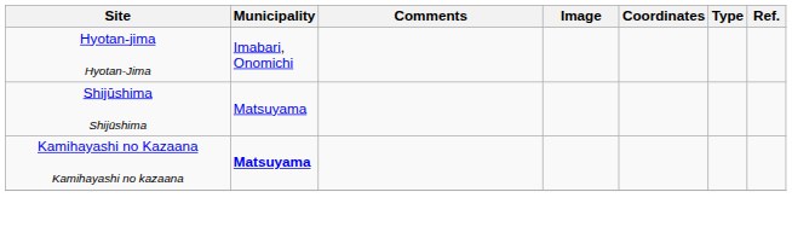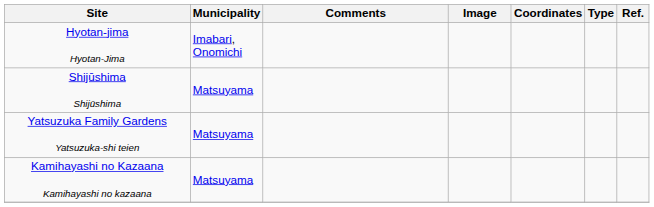+ row: Yatsuzuka Family Gardens Yatsuzuka-shi teien | Matsuyama
Kamihayashi no Kazaana Kamihayashi no kazaana | Municipality: bold -> normal
